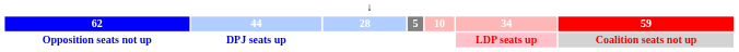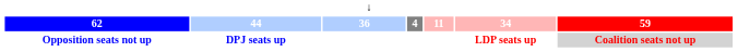62 | column 3: 28 -> 36
62 | column 4: 5 -> 4
62 | column 5: 10 -> 11
Opposition seats not up | column 6: pink background -> no background
